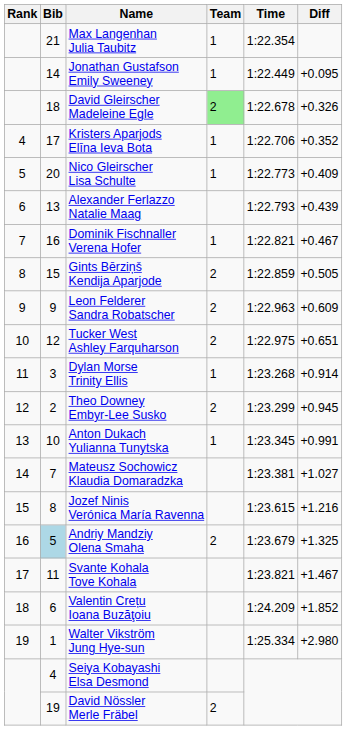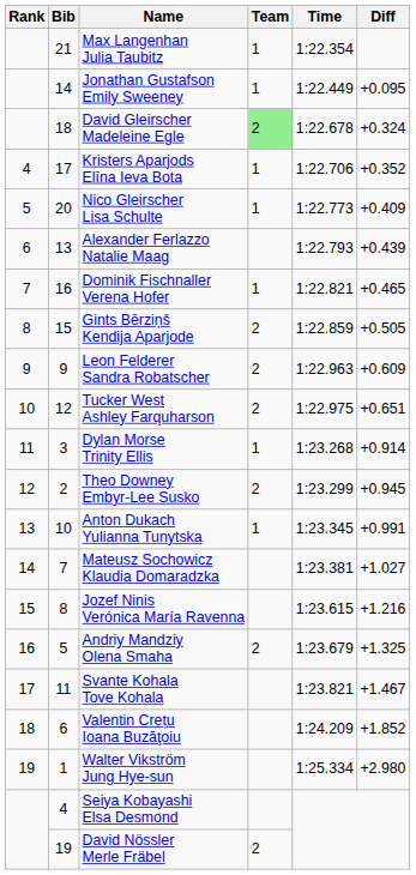David Gleirscher Madeleine Egle | Diff: +0.326 -> +0.324
Dominik Fischnaller Verena Hofer | Diff: +0.467 -> +0.465
Andriy Mandziy Olena Smaha | Bib: lightblue background -> no background
